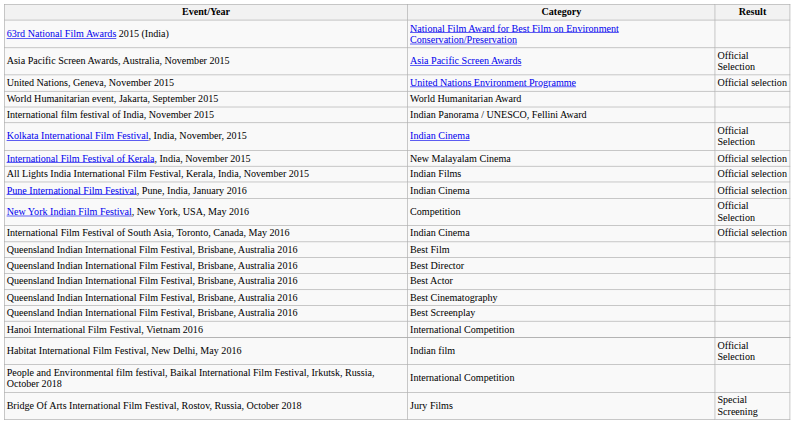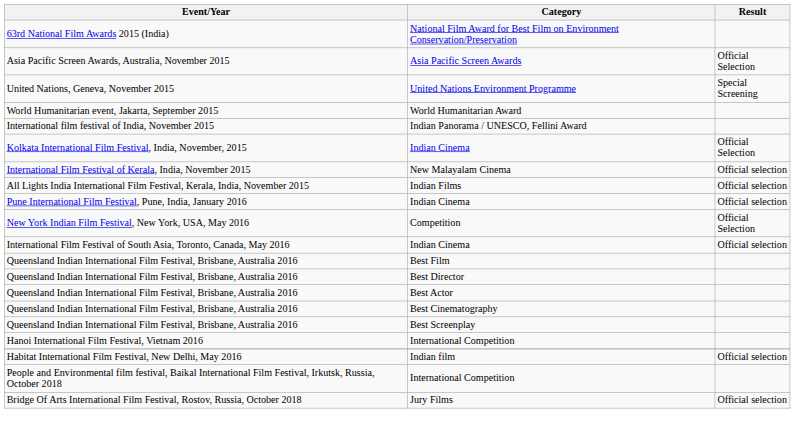United Nations Environment Programme | Result: Official selection -> Special Screening
Indian film | Result: Official Selection -> Official selection
Jury Films | Result: Special Screening -> Official selection
